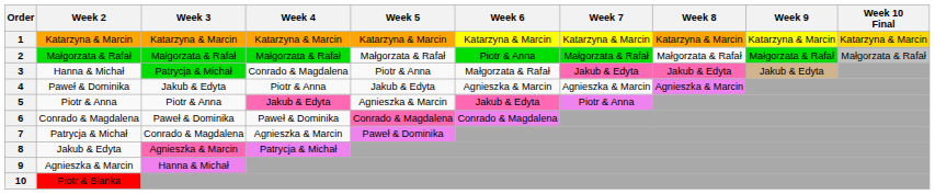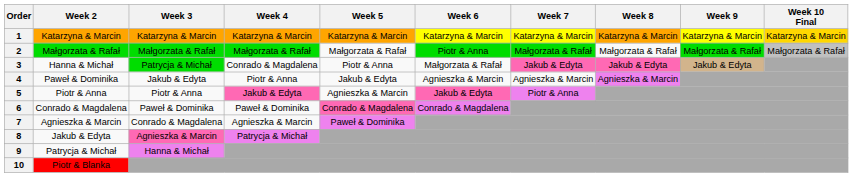7 | Week 2: Patrycja & Michał -> Agnieszka & Marcin
9 | Week 2: Agnieszka & Marcin -> Patrycja & Michał
